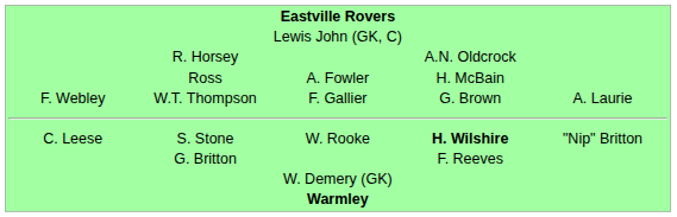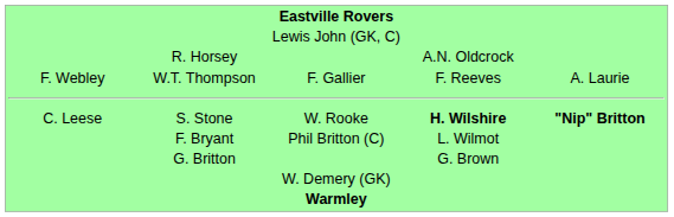- row: Ross | A. Fowler | H. McBain
W.T. Thompson | column 4: G. Brown -> F. Reeves
S. Stone | column 5: normal -> bold
+ row: F. Bryant | Phil Britton (C) | L. Wilmot
G. Britton | column 4: F. Reeves -> G. Brown
